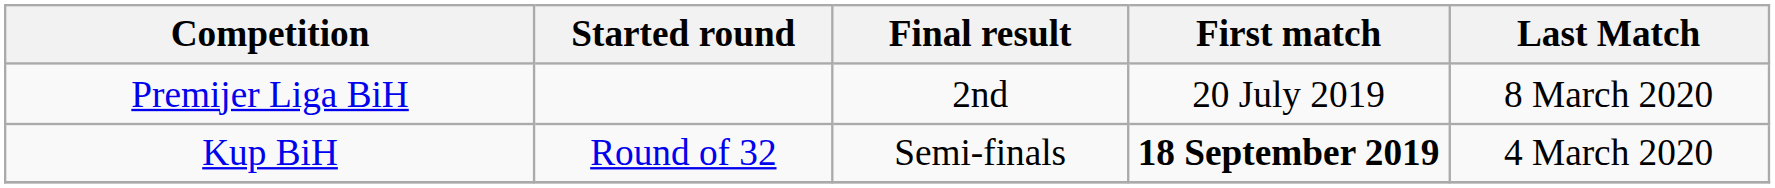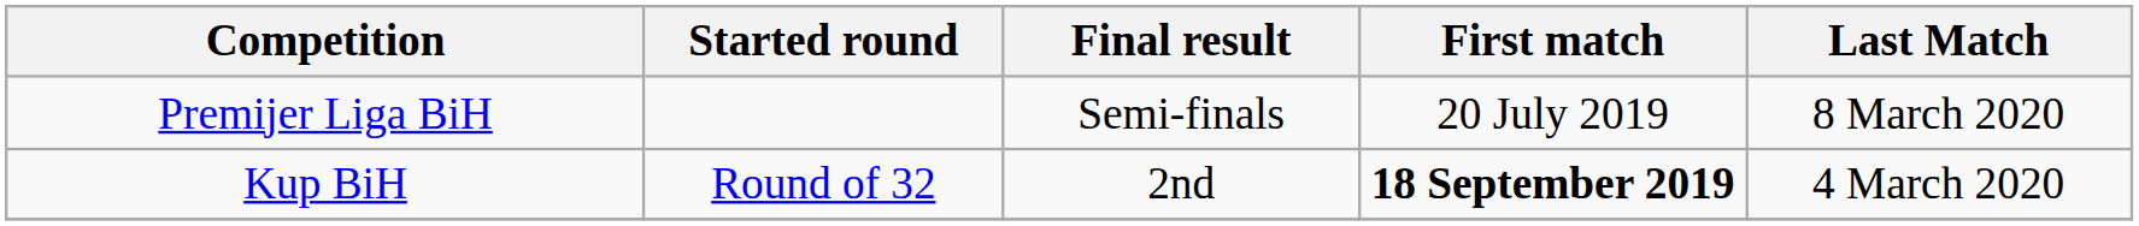Premijer Liga BiH | Final result: 2nd -> Semi-finals
Kup BiH | Final result: Semi-finals -> 2nd
